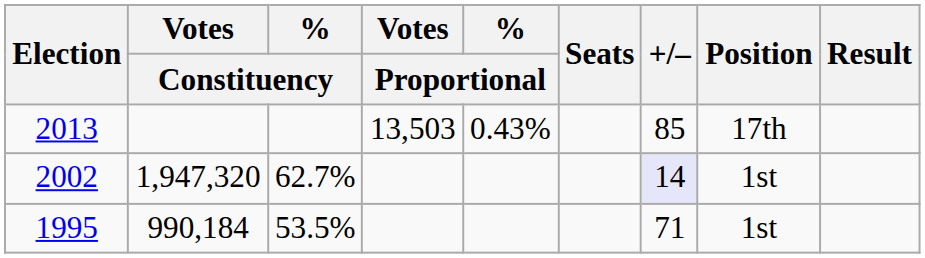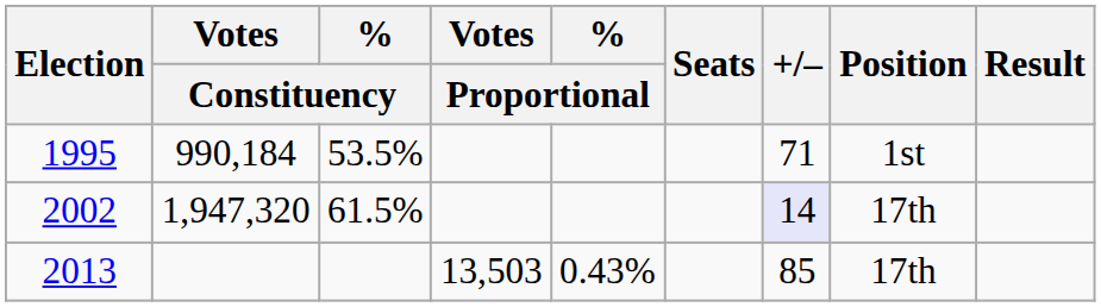rows swapped: 1995 <-> 2013
2002 | % / Constituency: 62.7% -> 61.5%
2002 | Position: 1st -> 17th
